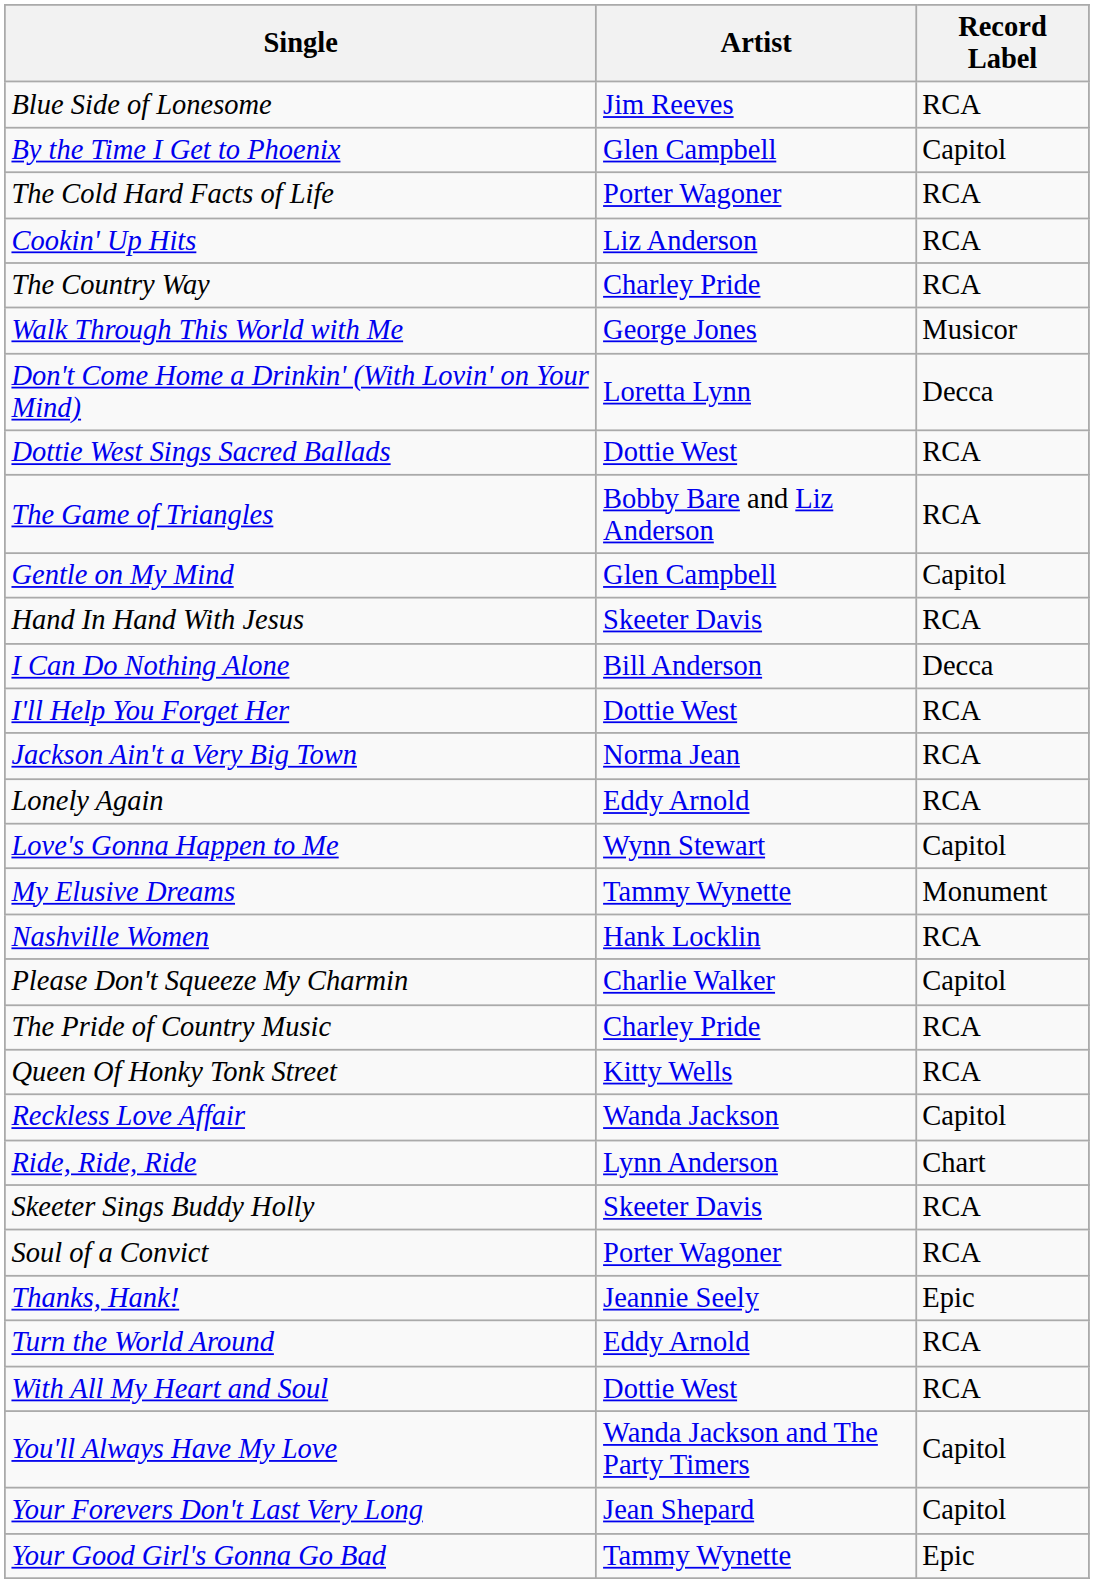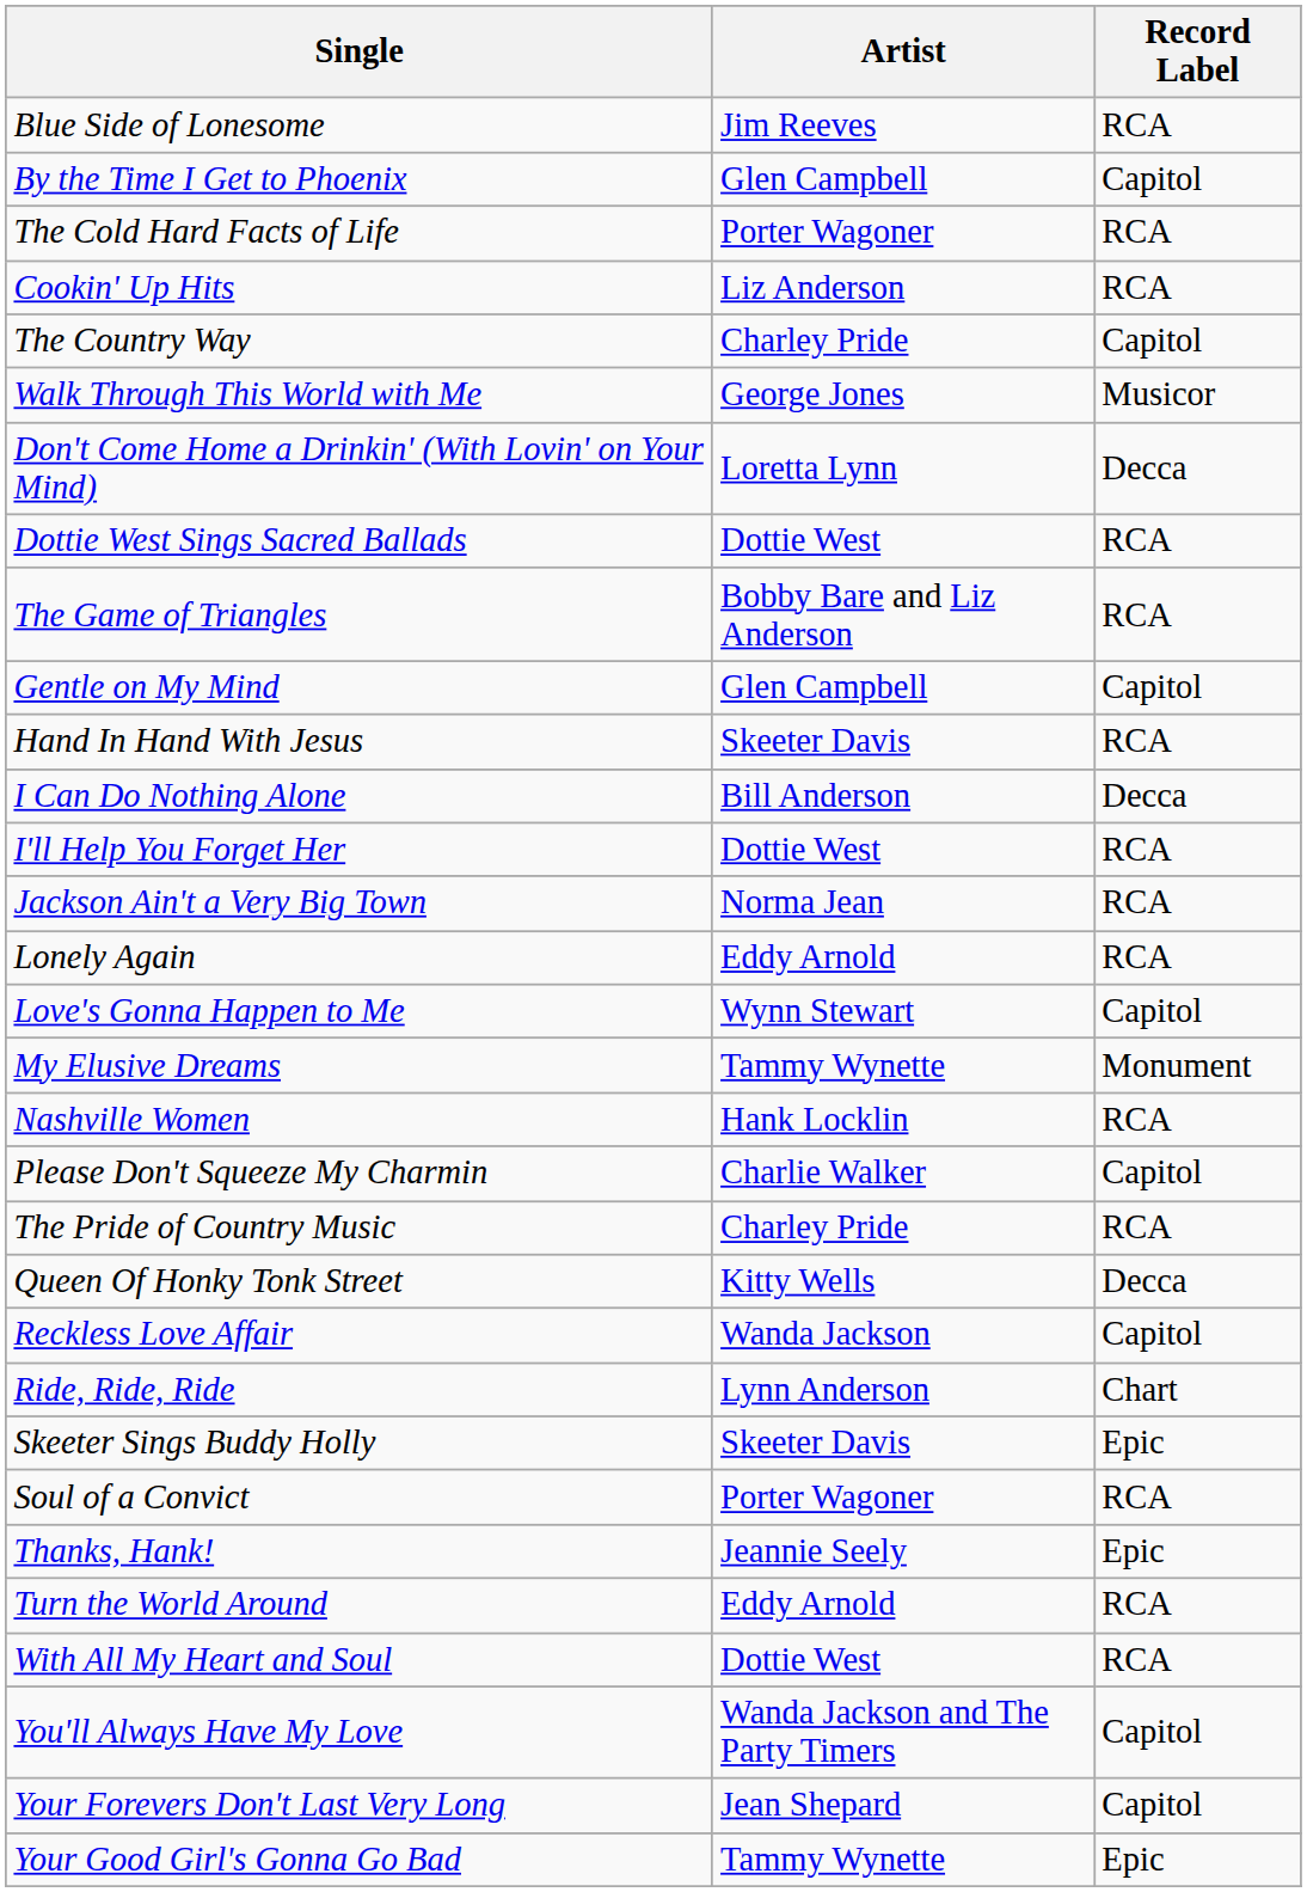The Country Way | Record Label: RCA -> Capitol
Queen Of Honky Tonk Street | Record Label: RCA -> Decca
Skeeter Sings Buddy Holly | Record Label: RCA -> Epic
